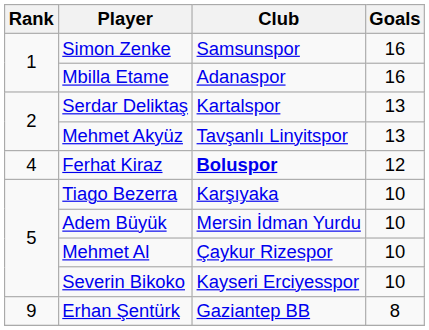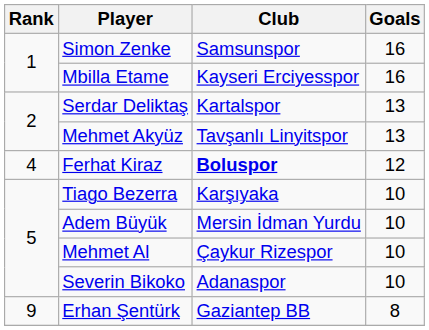Mbilla Etame | Club: Adanaspor -> Kayseri Erciyesspor
Severin Bikoko | Club: Kayseri Erciyesspor -> Adanaspor
